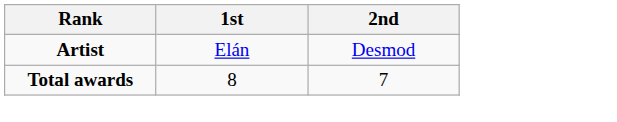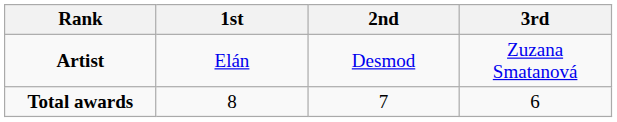+ column: 3rd | Zuzana Smatanová | 6
